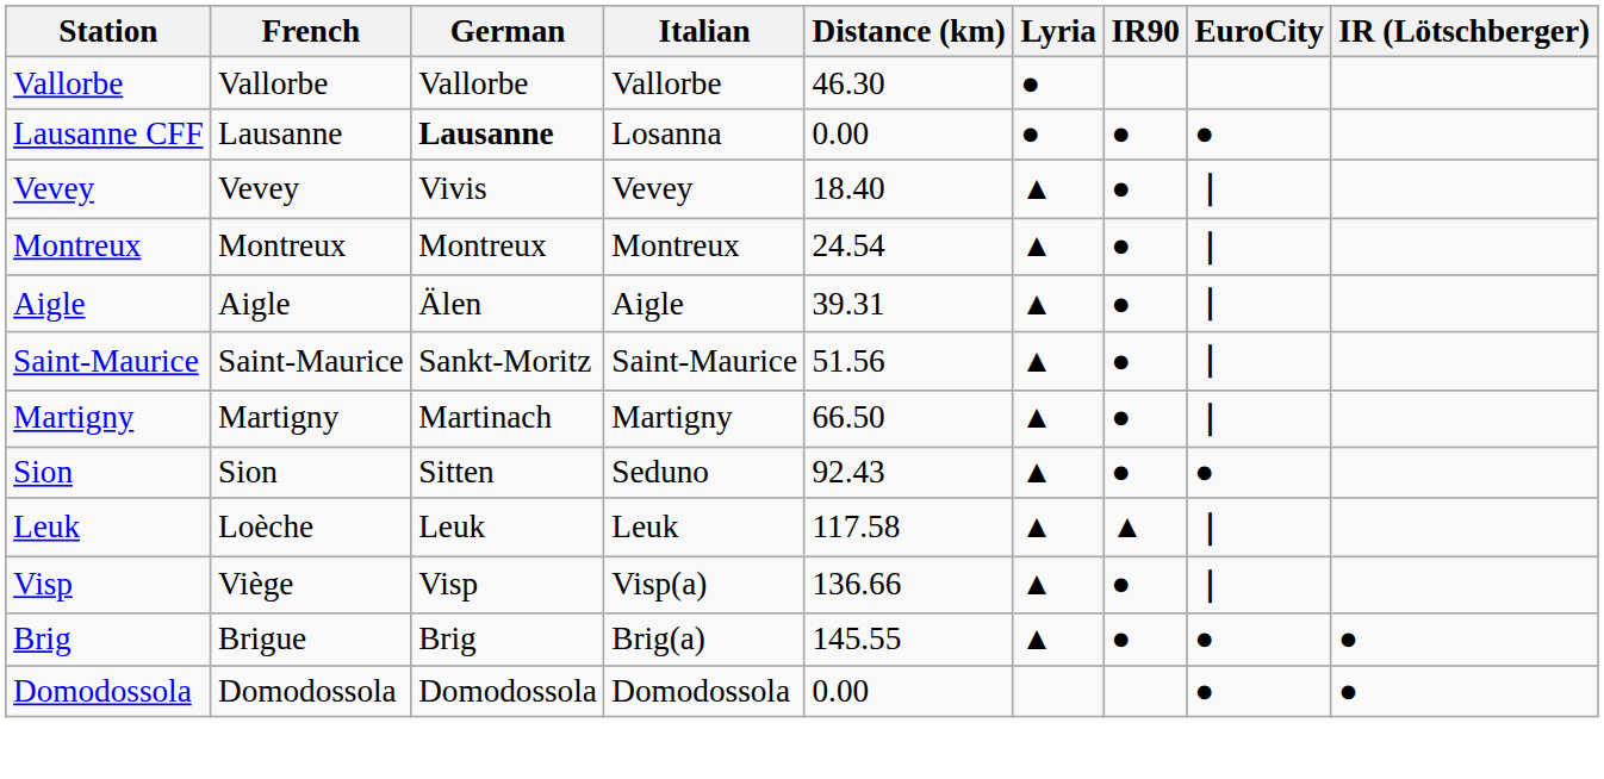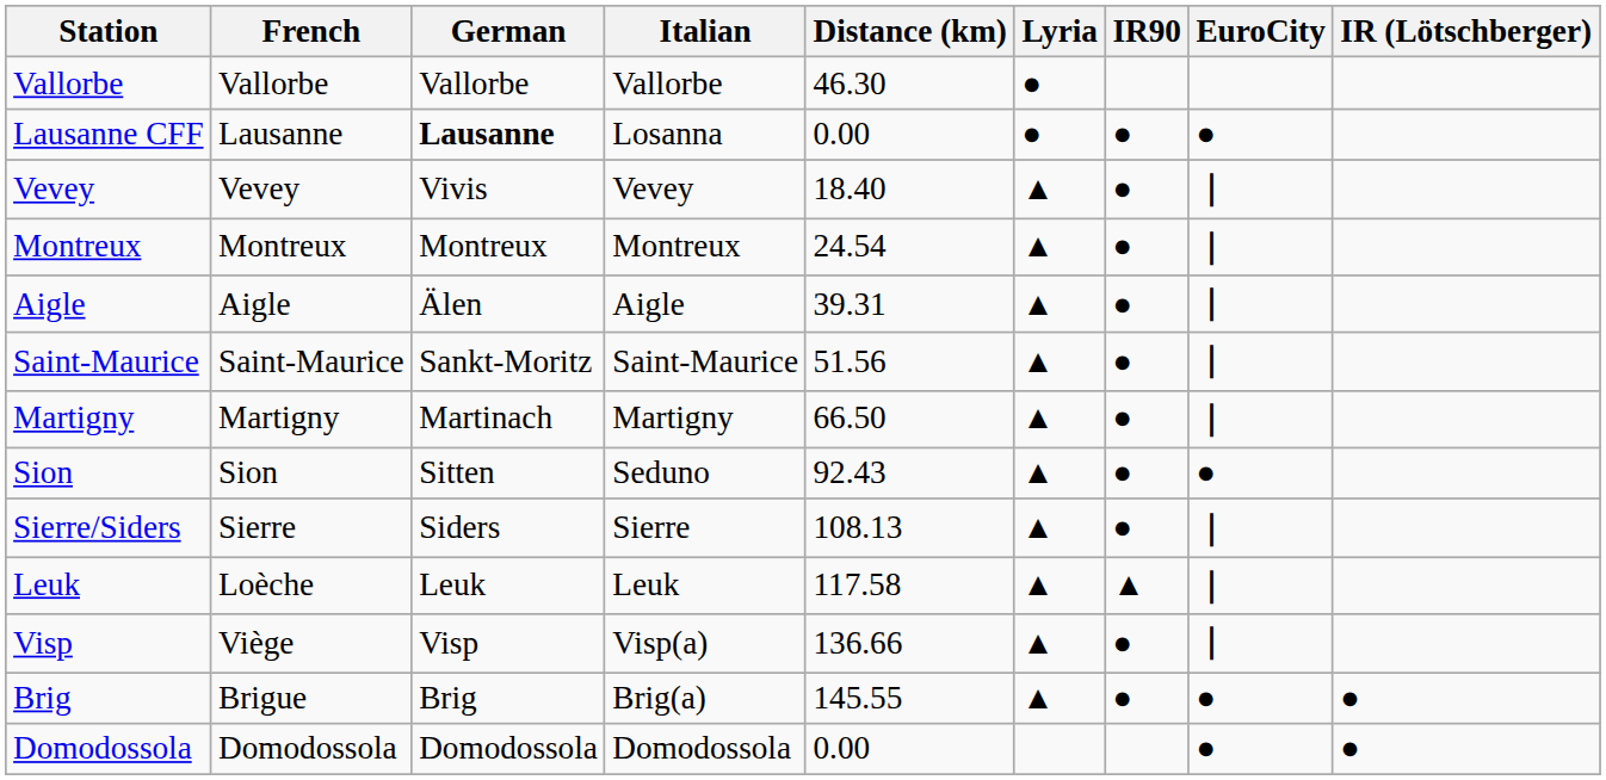+ row: Sierre/Siders | Sierre | Siders | Sierre | 108.13 | ▲ | ● | ｜
